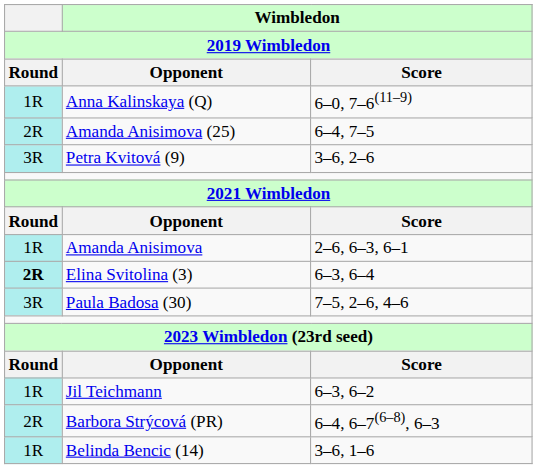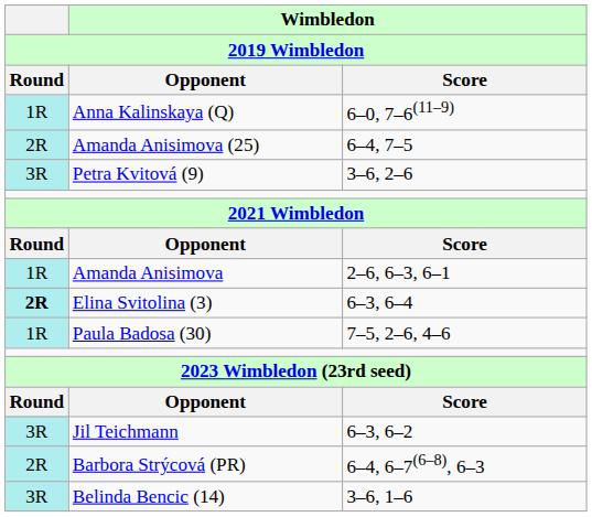Paula Badosa (30) | Round: 3R -> 1R
Jil Teichmann | Round: 1R -> 3R
Belinda Bencic (14) | Round: 1R -> 3R
